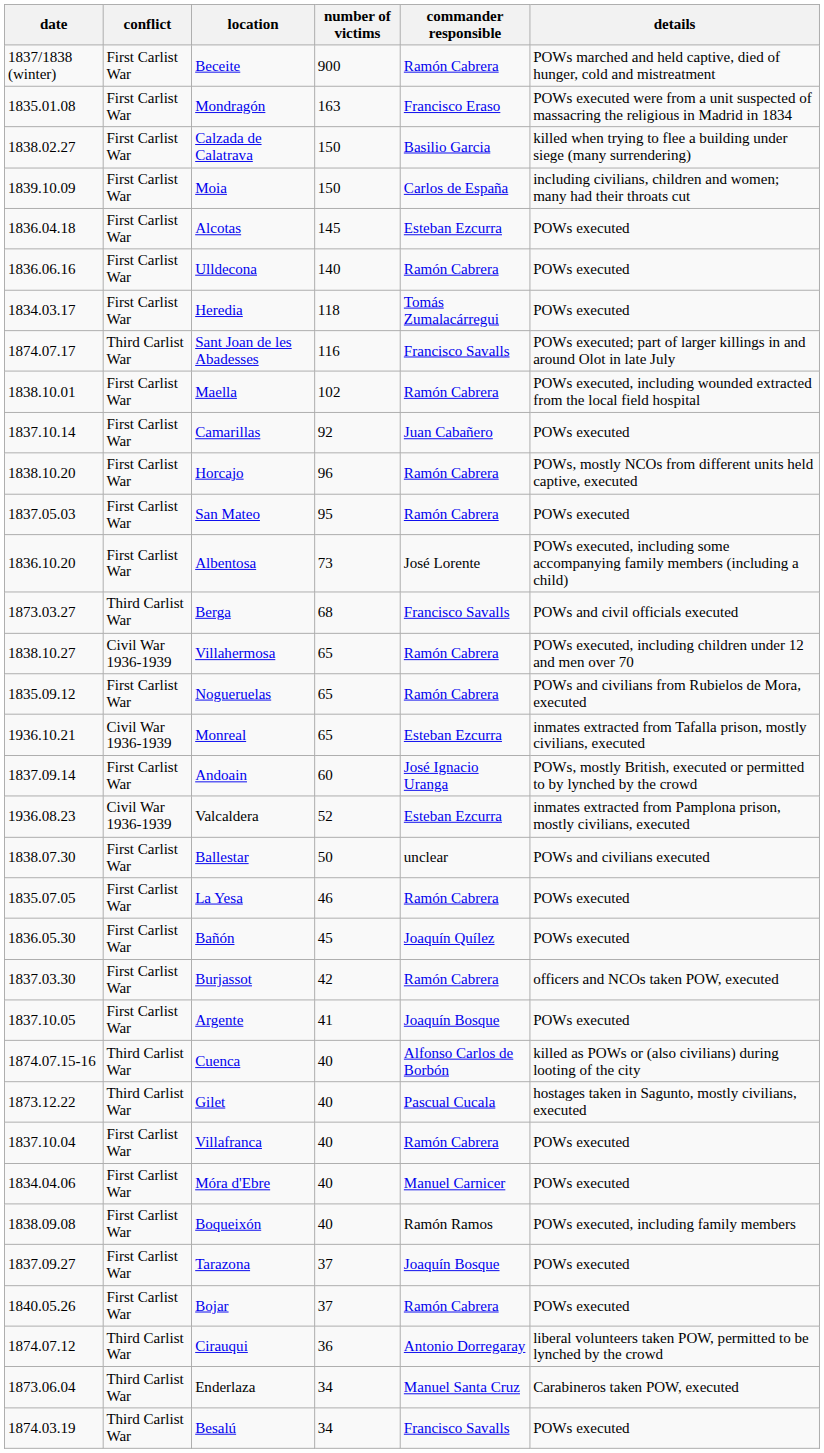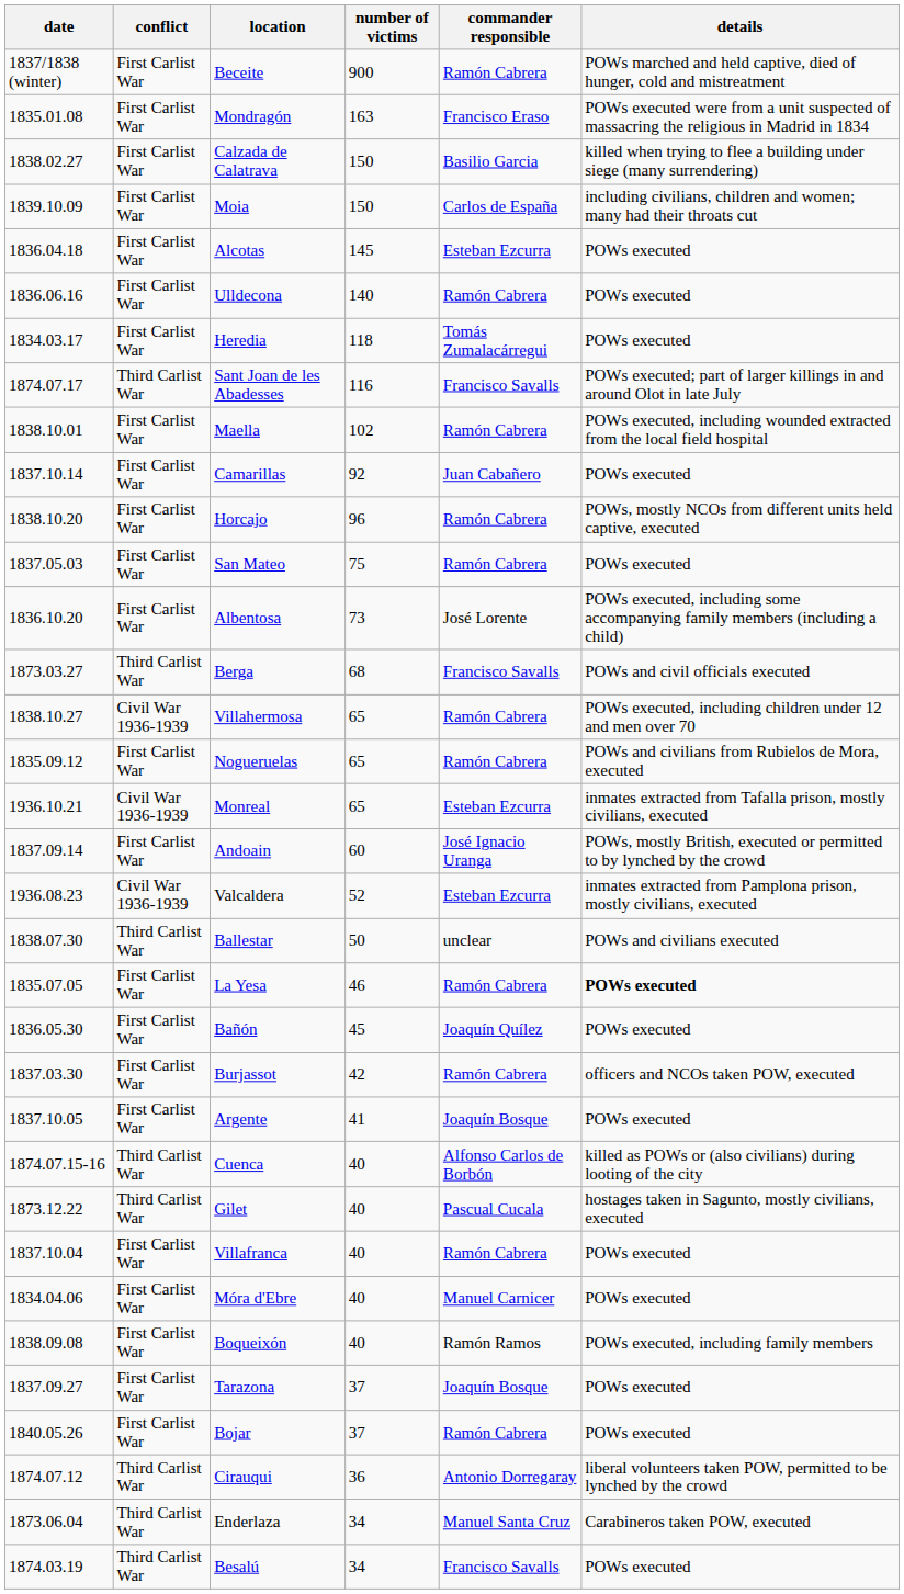San Mateo | number of victims: 95 -> 75
Ballestar | conflict: First Carlist War -> Third Carlist War
La Yesa | details: normal -> bold
